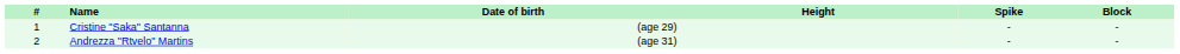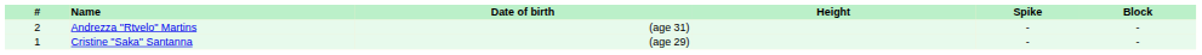rows swapped: Cristine "Saka" Santanna <-> Andrezza "Rtvelo" Martins
